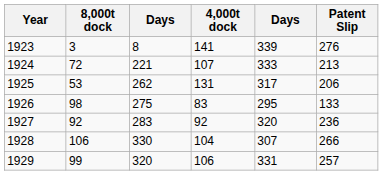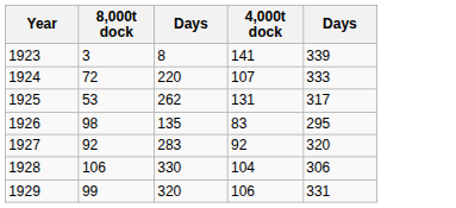- column: Patent Slip | 276 | 213 | 206 | 133 | 236 | 266 | 257
1924 | column 3: 221 -> 220
1926 | column 3: 275 -> 135
1928 | column 5: 307 -> 306
